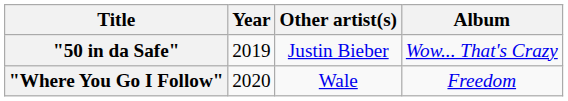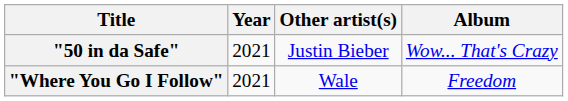"50 in da Safe" | Year: 2019 -> 2021
"Where You Go I Follow" | Year: 2020 -> 2021
